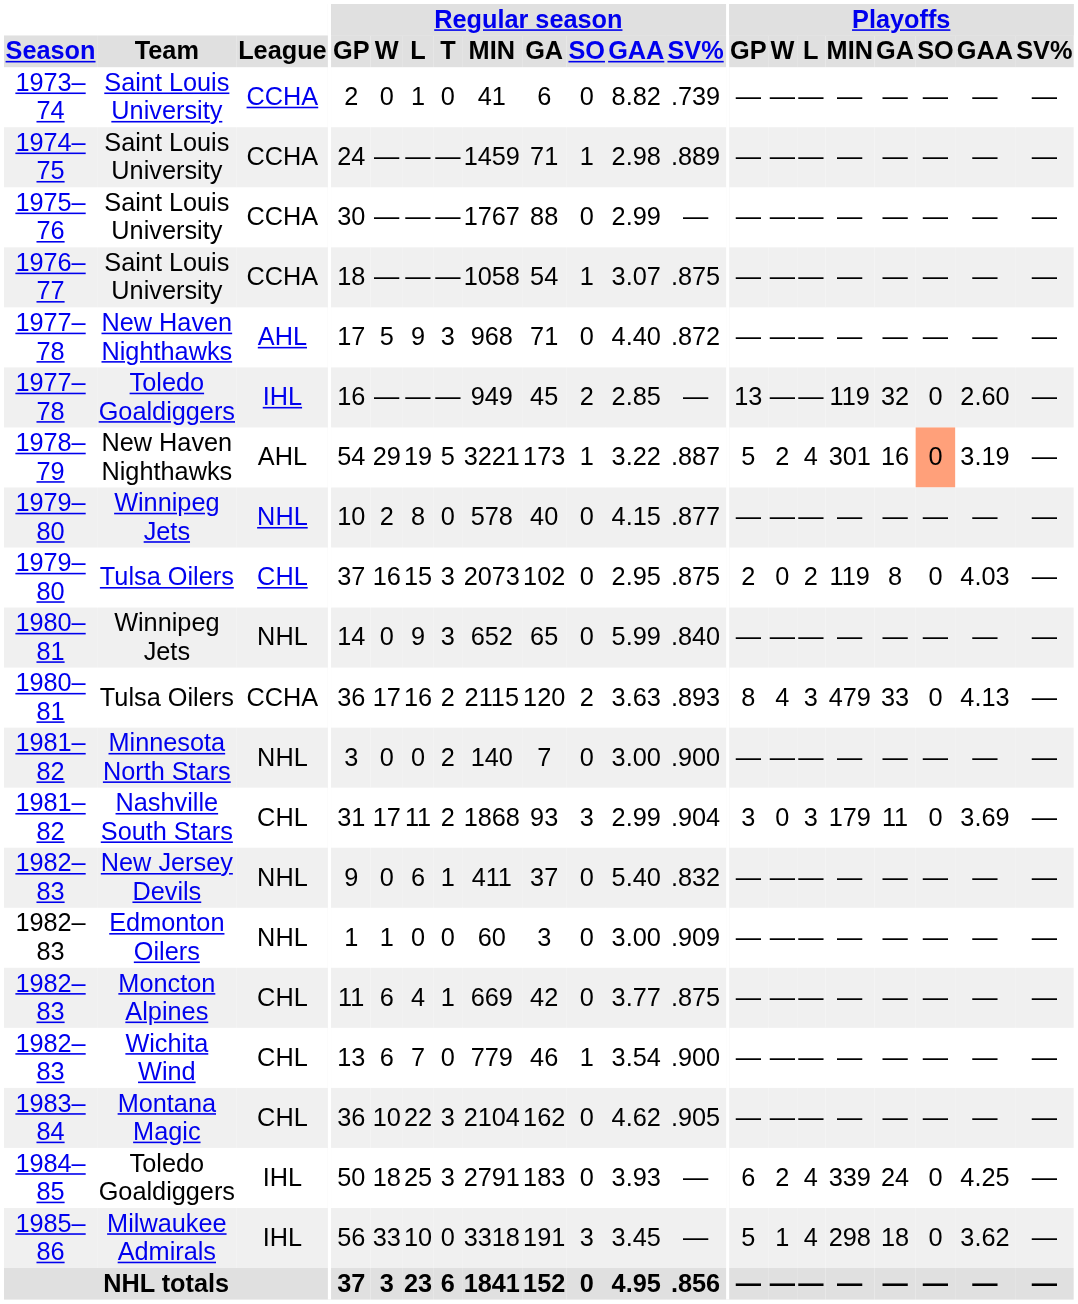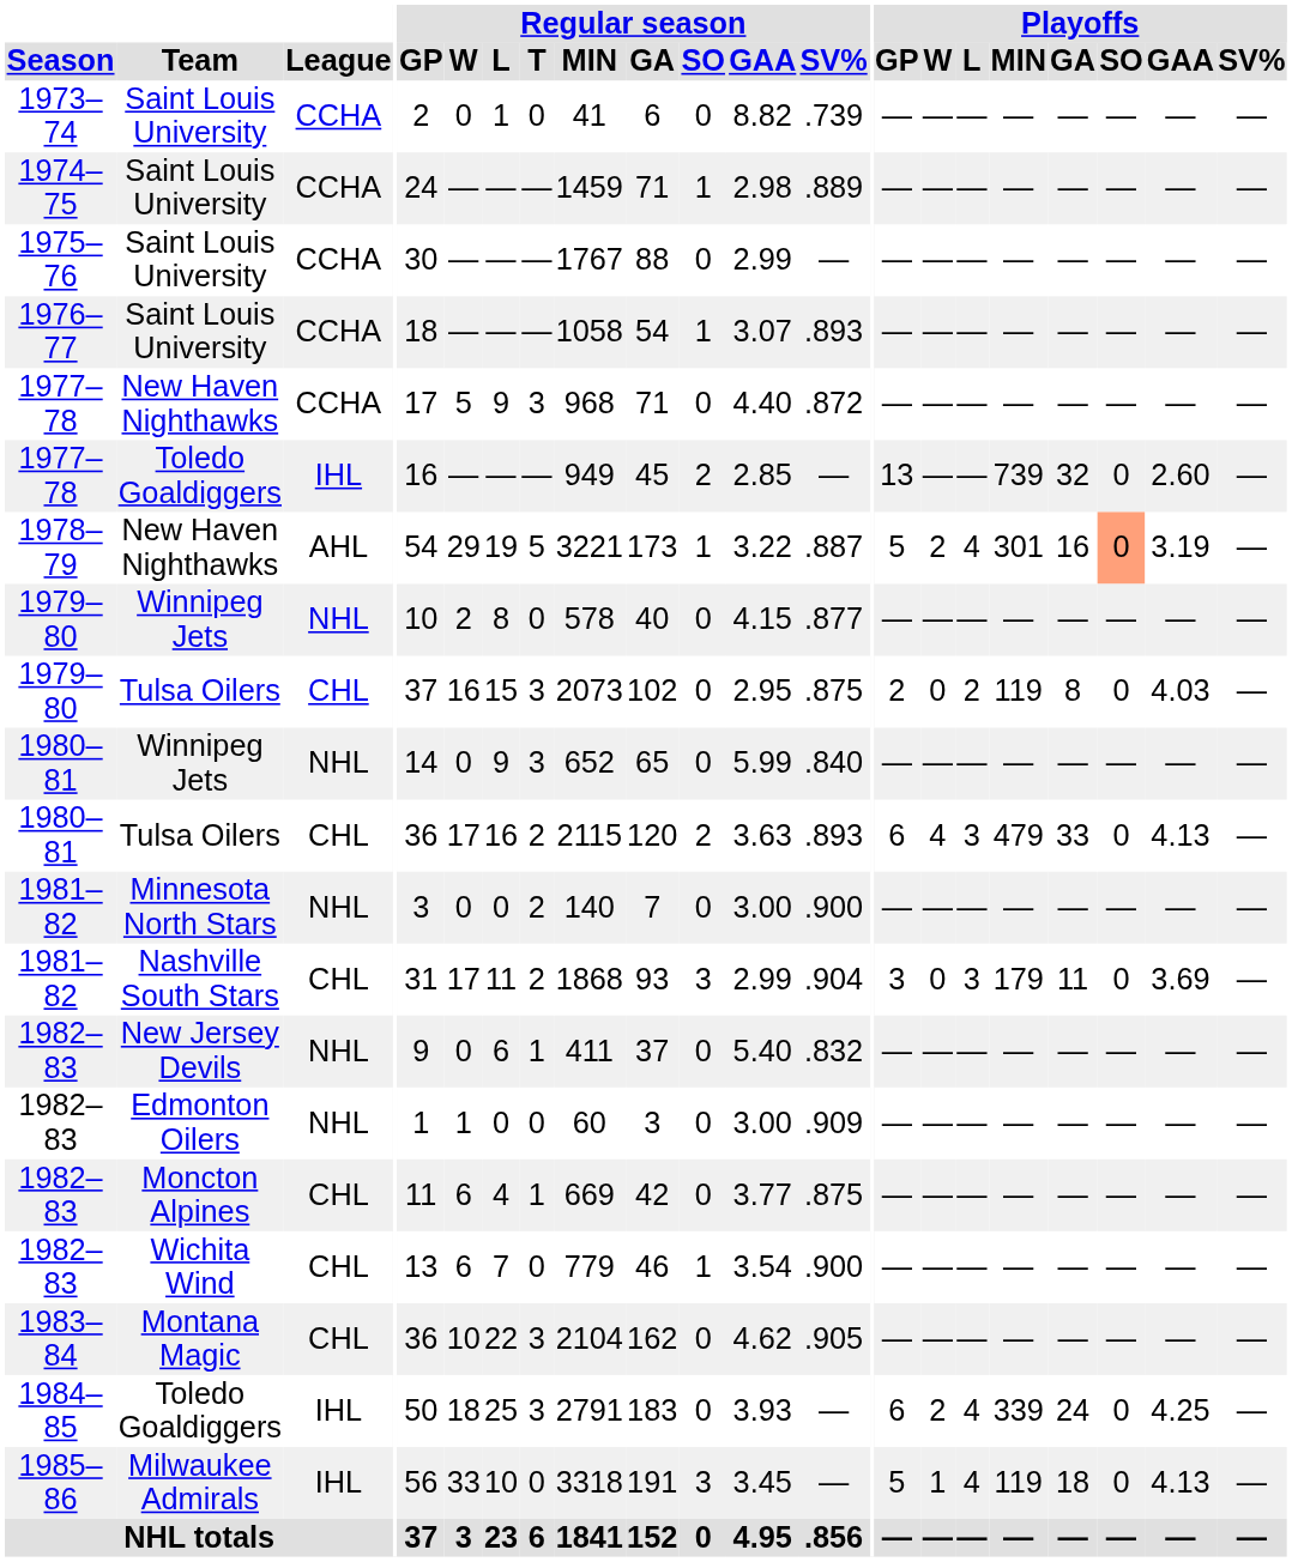1976–77 | Regular season / SV%: .875 -> .893
1977–78 / New Haven Nighthawks | League: AHL -> CCHA
1977–78 / Toledo Goaldiggers | Playoffs / MIN: 119 -> 739
1980–81 / Tulsa Oilers | League: CCHA -> CHL
1980–81 / Tulsa Oilers | Playoffs / GP: 8 -> 6
1985–86 | Playoffs / MIN: 298 -> 119
1985–86 | Playoffs / GAA: 3.62 -> 4.13
